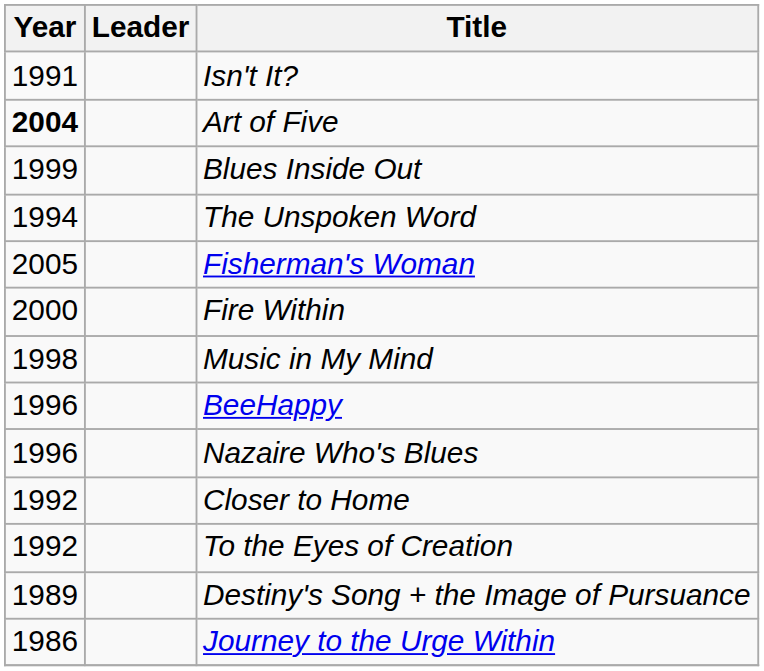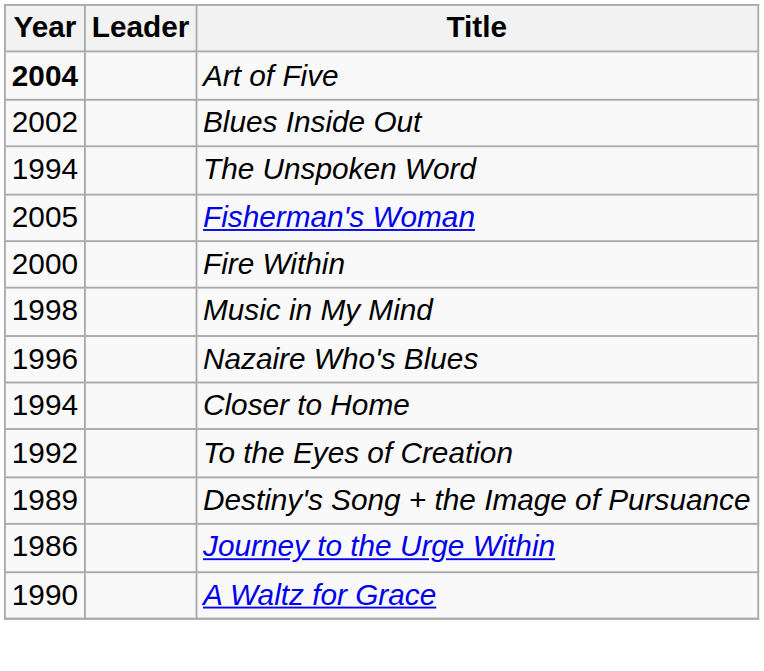- row: 1991 | Isn't It?
Blues Inside Out | Year: 1999 -> 2002
- row: 1996 | BeeHappy
Closer to Home | Year: 1992 -> 1994
+ row: 1990 | A Waltz for Grace
